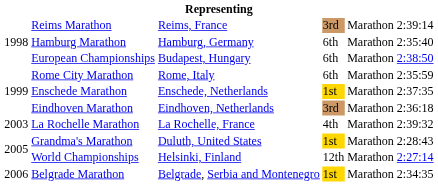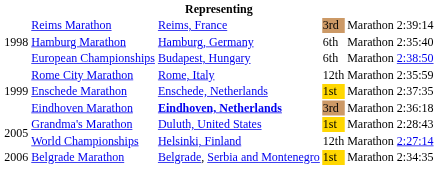Rome City Marathon | column 4: 6th -> 12th
Eindhoven Marathon | column 3: normal -> bold
- row: 2003 | La Rochelle Marathon | La Rochelle, France | 4th | Marathon | 2:39:32
